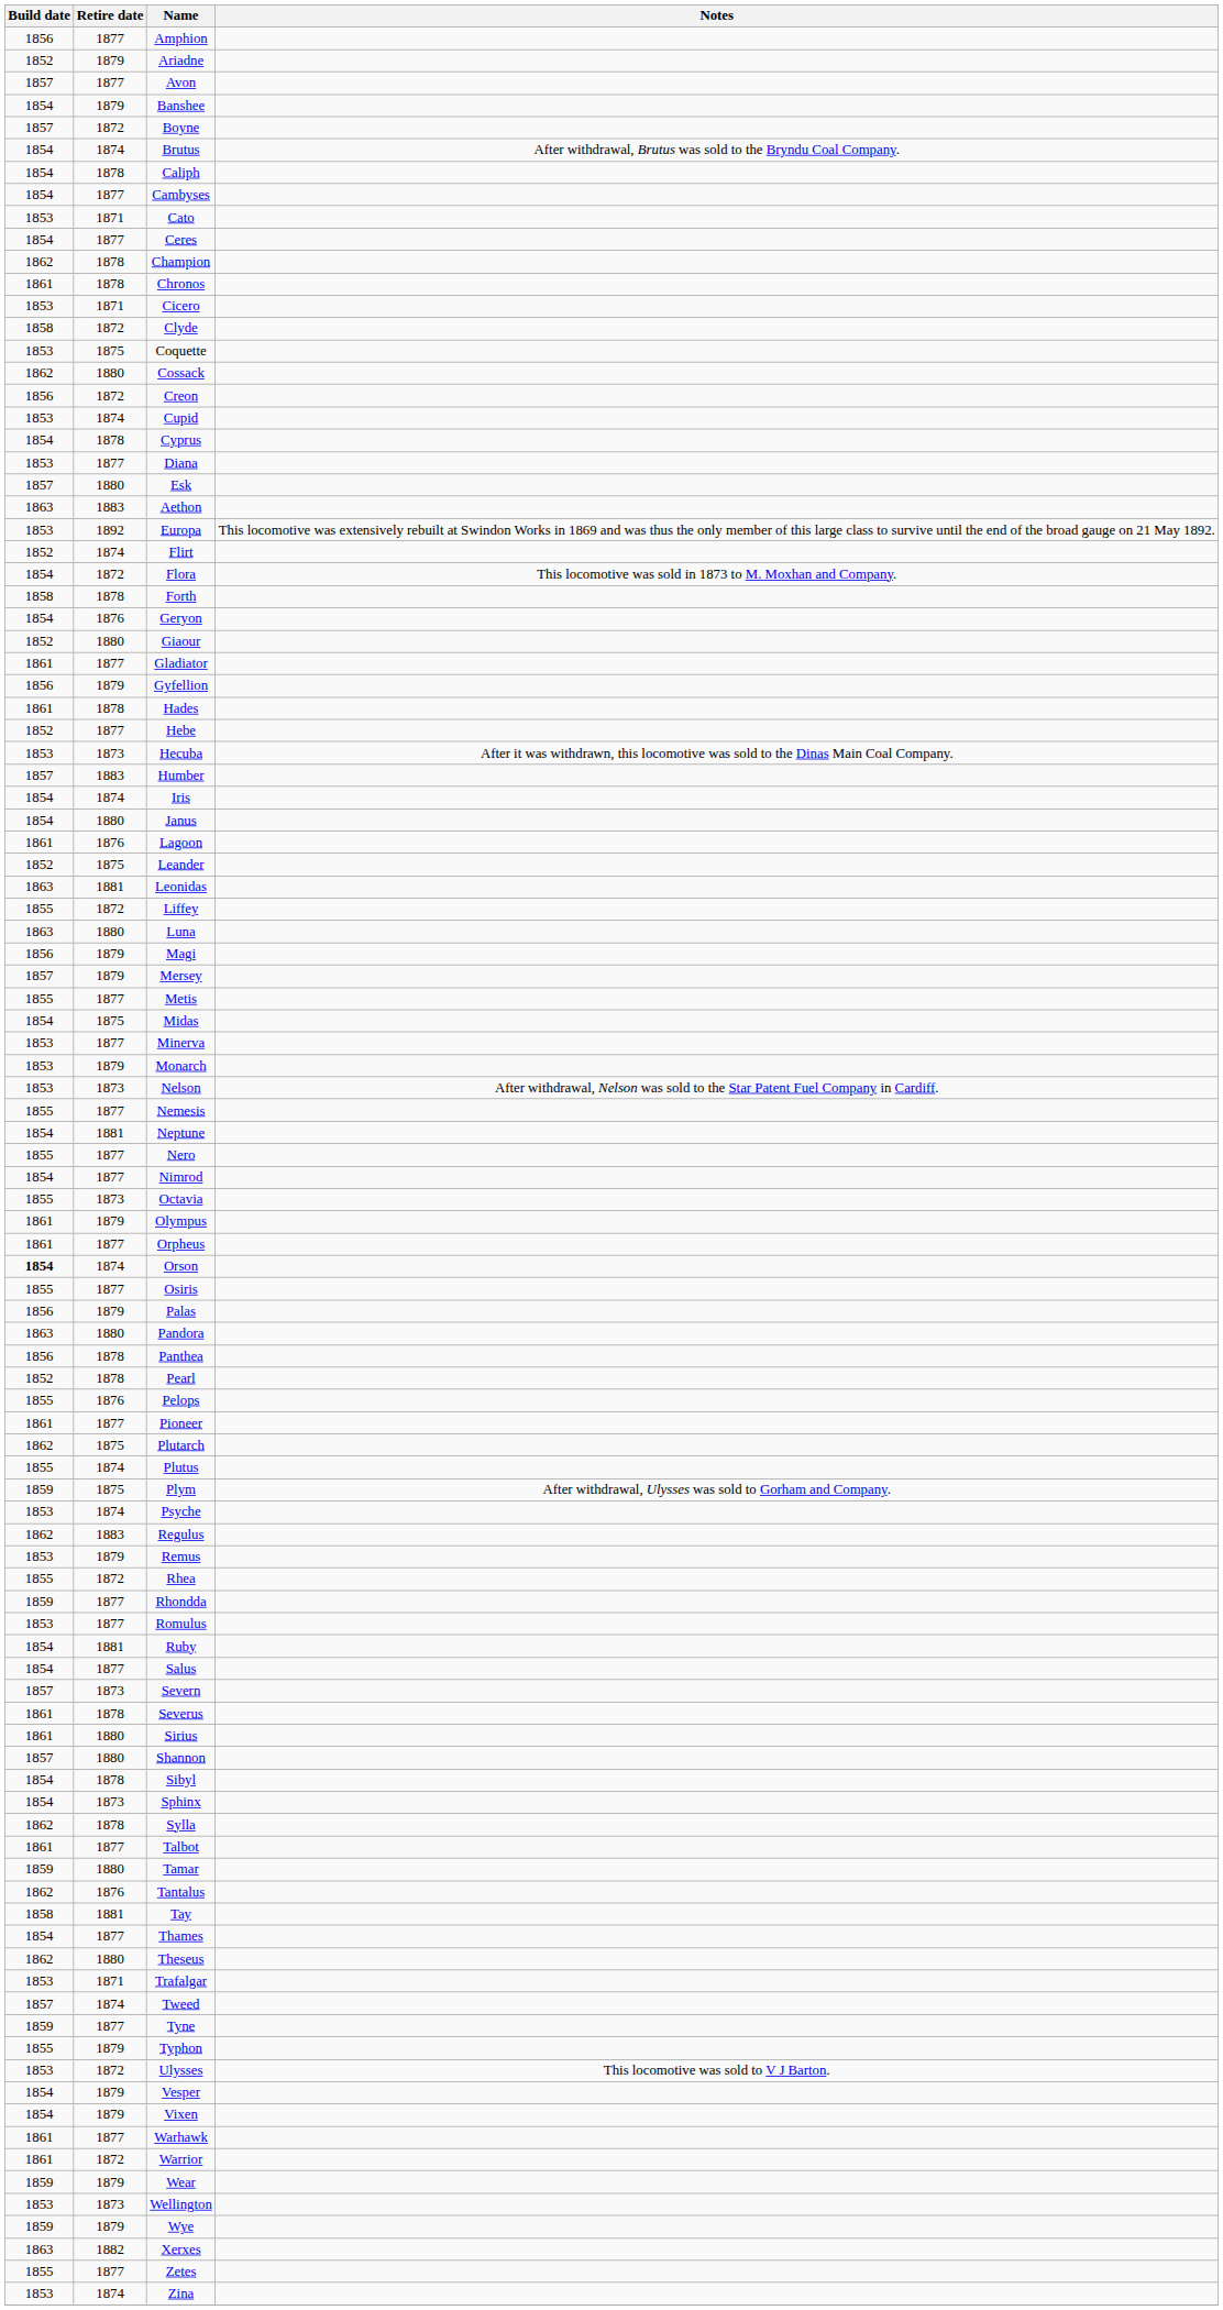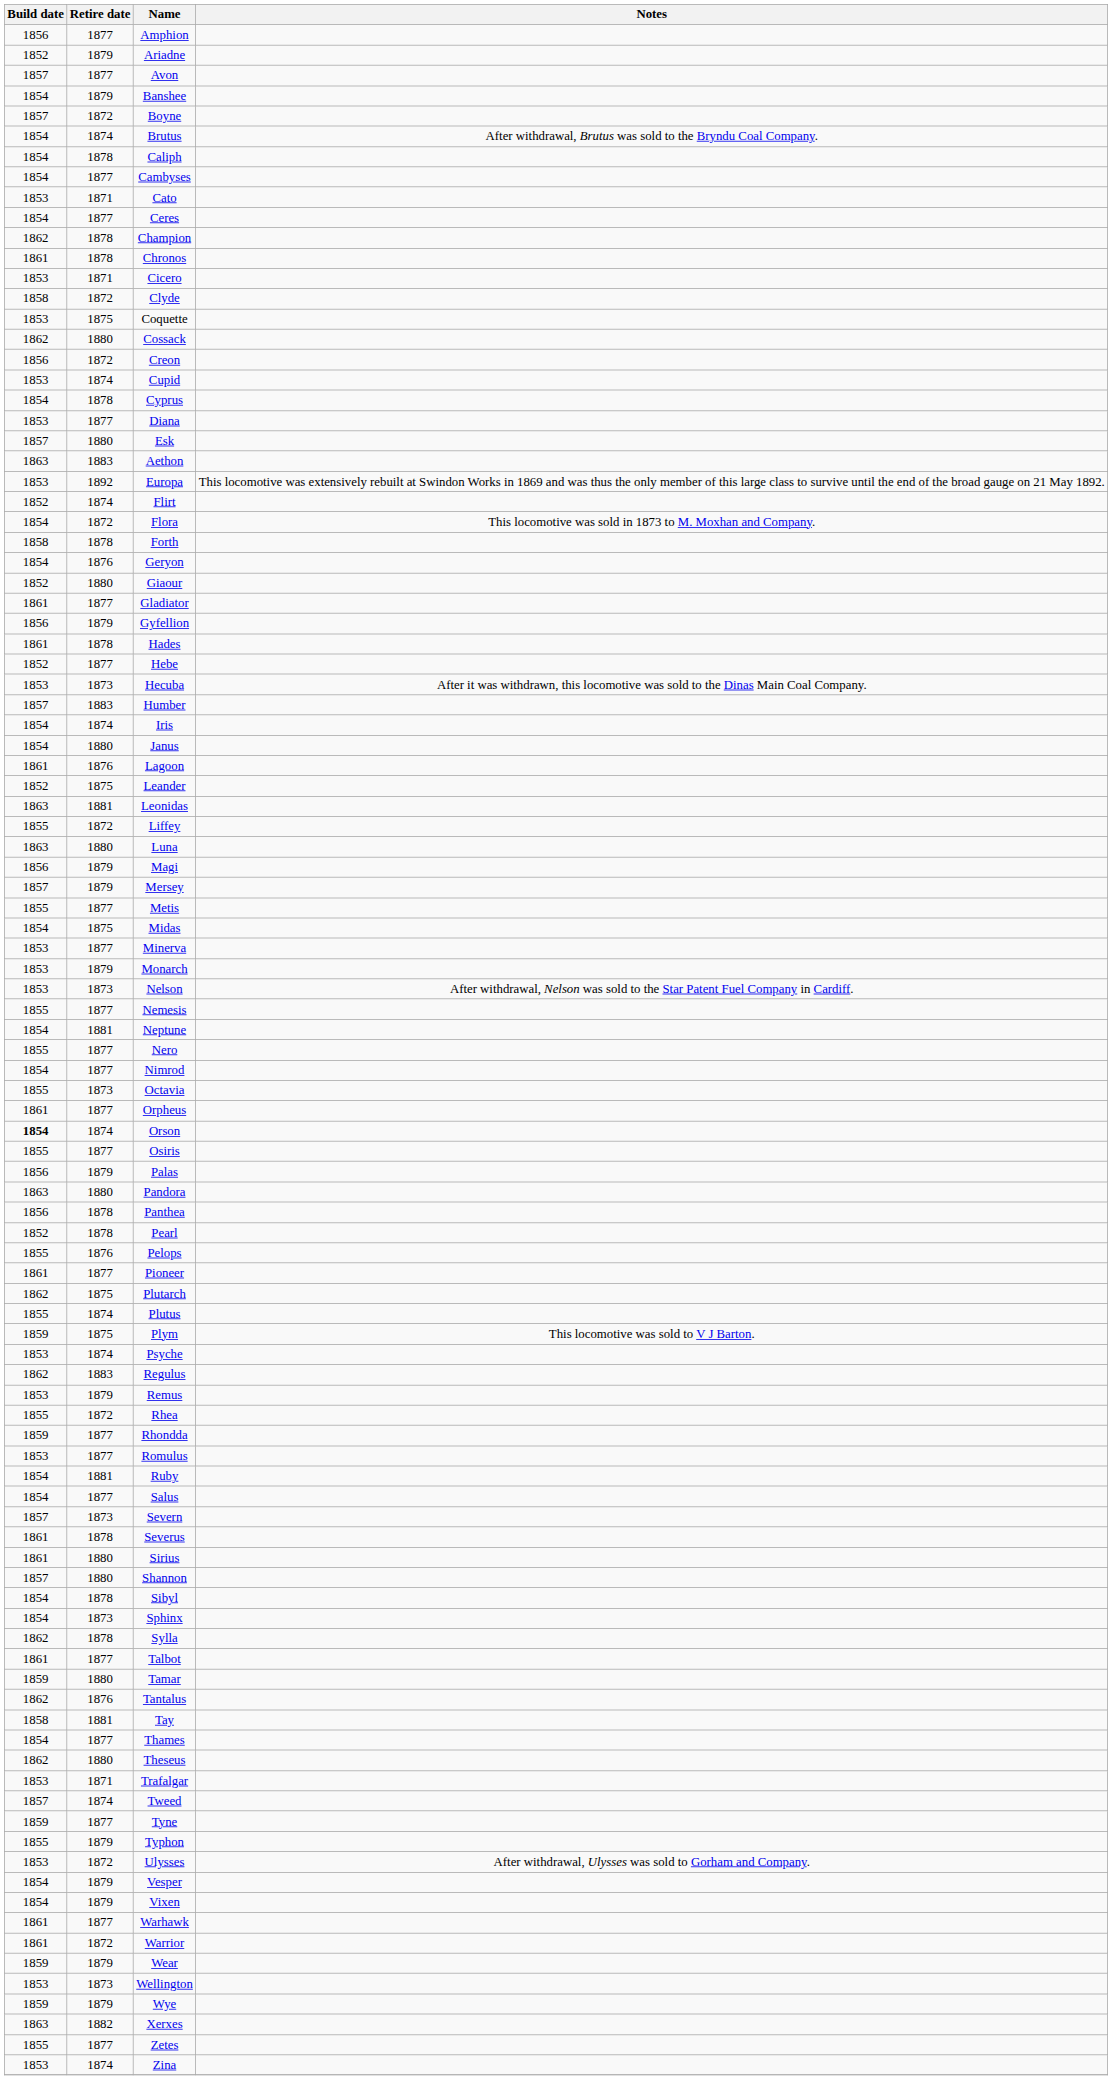- row: 1861 | 1879 | Olympus
Plym | Notes: After withdrawal, Ulysses was sold to Gorham and Company. -> This locomotive was sold to V J Barton.
Ulysses | Notes: This locomotive was sold to V J Barton. -> After withdrawal, Ulysses was sold to Gorham and Company.
